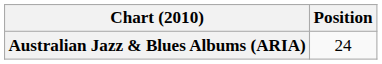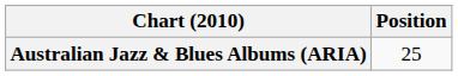Australian Jazz & Blues Albums (ARIA) | Position: 24 -> 25
